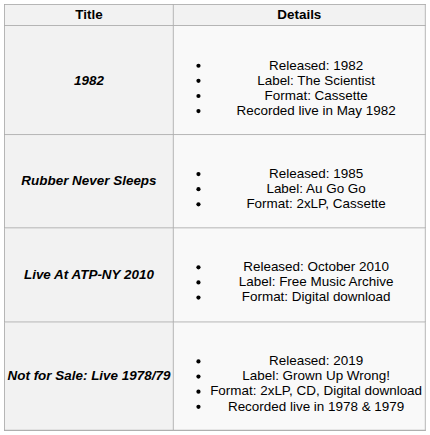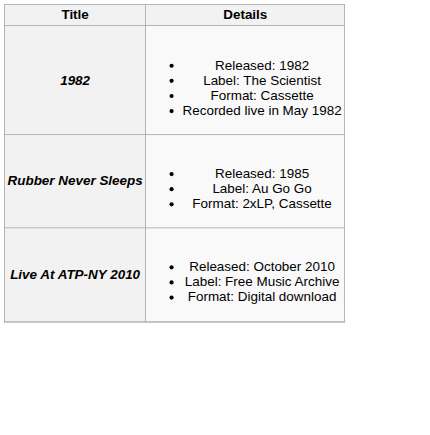- row: Not for Sale: Live 1978/79 | Released: 2019 Label: Grown Up Wrong! Format: 2xLP, CD, Digital download Recorded live in 1978 & 1979
